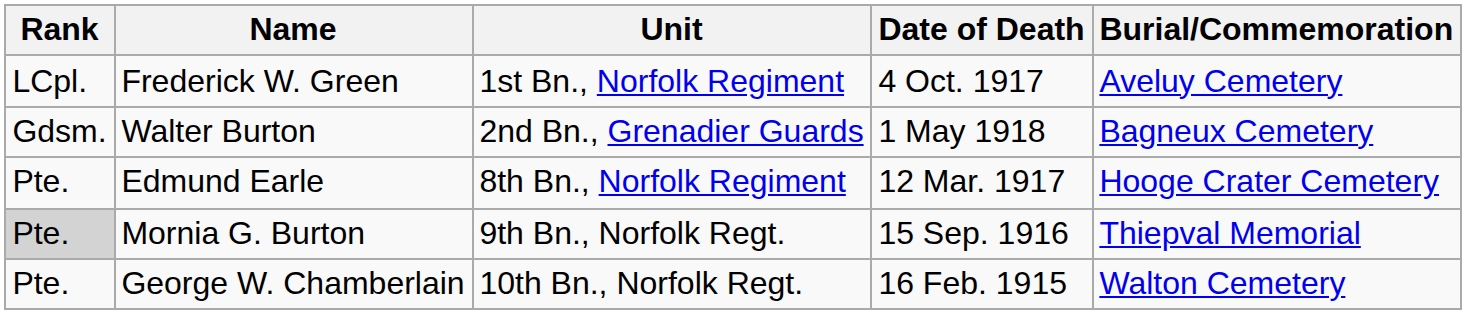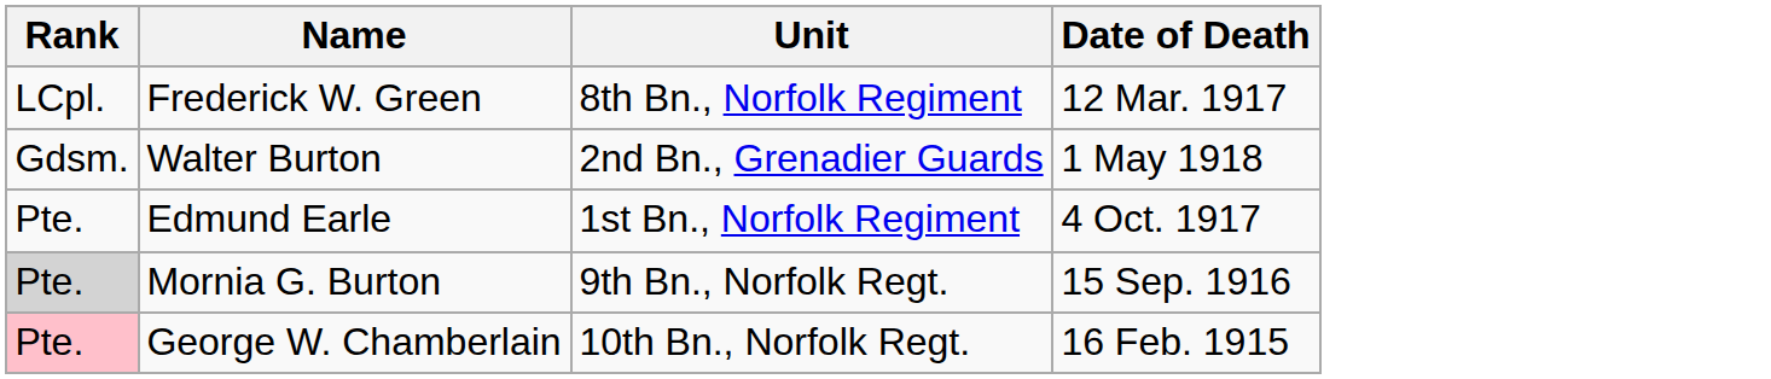- column: Burial/Commemoration | Aveluy Cemetery | Bagneux Cemetery | Hooge Crater Cemetery | Thiepval Memorial | Walton Cemetery
Frederick W. Green | Unit: 1st Bn., Norfolk Regiment -> 8th Bn., Norfolk Regiment
Frederick W. Green | Date of Death: 4 Oct. 1917 -> 12 Mar. 1917
Edmund Earle | Unit: 8th Bn., Norfolk Regiment -> 1st Bn., Norfolk Regiment
Edmund Earle | Date of Death: 12 Mar. 1917 -> 4 Oct. 1917
George W. Chamberlain | Rank: no background -> pink background
